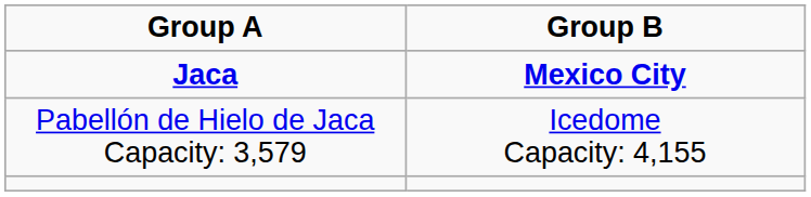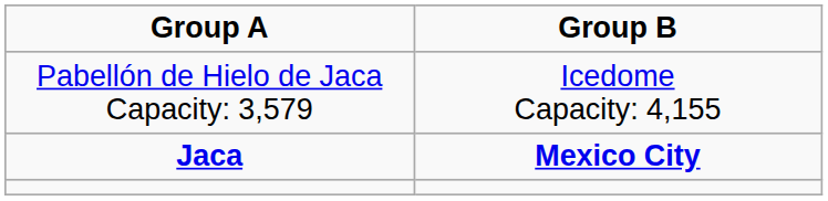rows swapped: Jaca <-> Pabellón de Hielo de Jaca Capacity: 3,579
